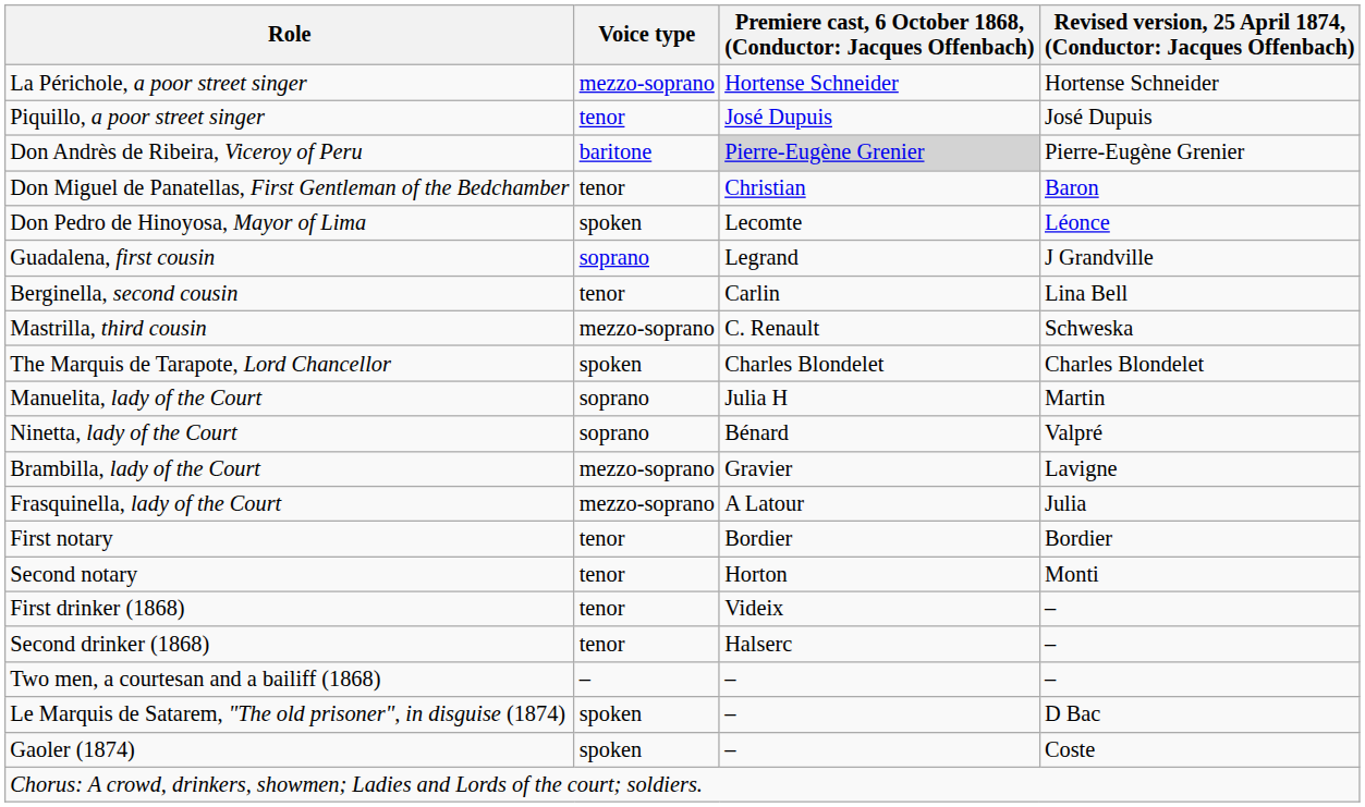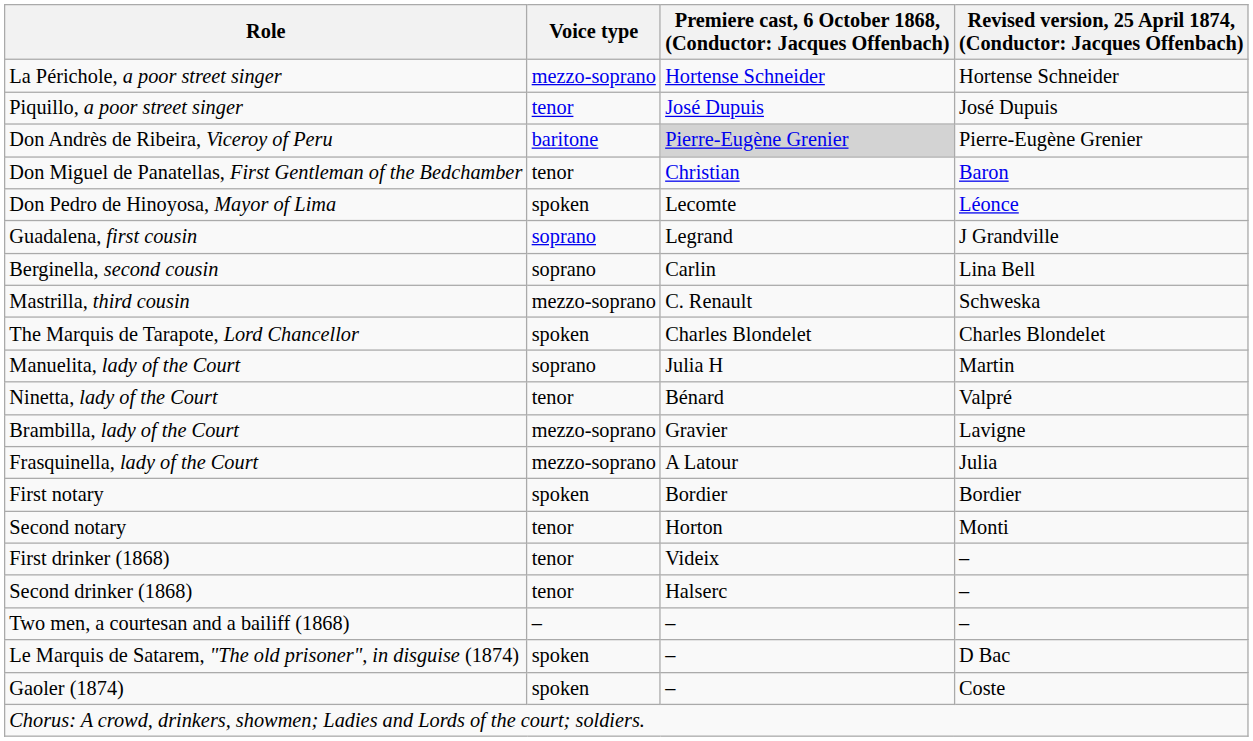Berginella, second cousin | Voice type: tenor -> soprano
Ninetta, lady of the Court | Voice type: soprano -> tenor
First notary | Voice type: tenor -> spoken
